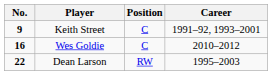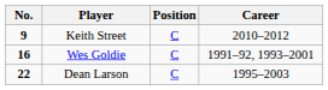Keith Street | Career: 1991–92, 1993–2001 -> 2010–2012
Wes Goldie | Career: 2010–2012 -> 1991–92, 1993–2001
Dean Larson | Position: RW -> C
